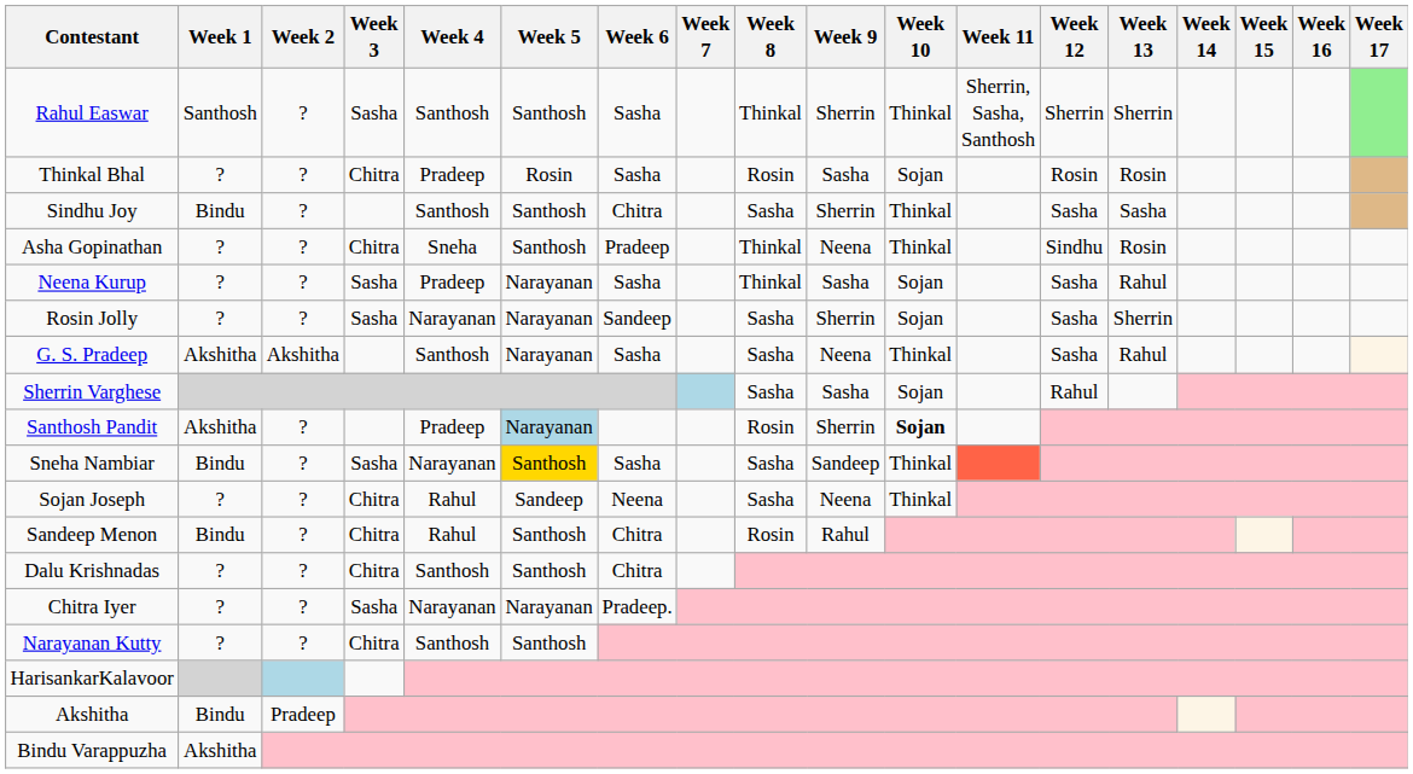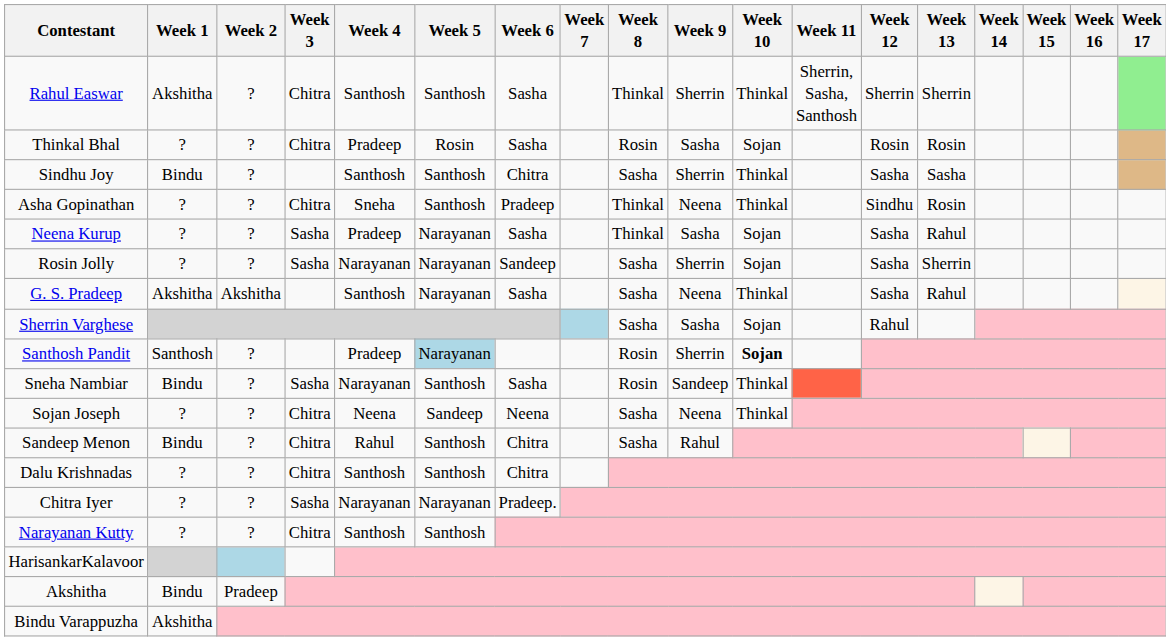Rahul Easwar | Week 1: Santhosh -> Akshitha
Rahul Easwar | Week 3: Sasha -> Chitra
Santhosh Pandit | Week 1: Akshitha -> Santhosh
Sneha Nambiar | Week 5: gold background -> no background
Sneha Nambiar | Week 8: Sasha -> Rosin
Sojan Joseph | Week 4: Rahul -> Neena
Sandeep Menon | Week 8: Rosin -> Sasha
